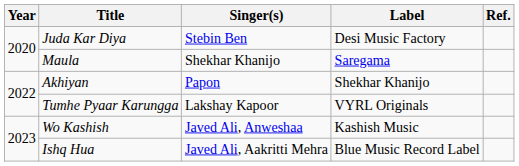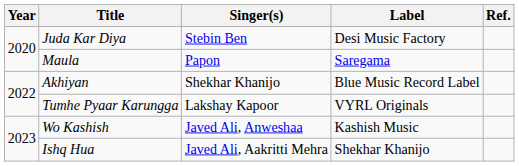Maula | Singer(s): Shekhar Khanijo -> Papon
Akhiyan | Singer(s): Papon -> Shekhar Khanijo
Akhiyan | Label: Shekhar Khanijo -> Blue Music Record Label
Ishq Hua | Label: Blue Music Record Label -> Shekhar Khanijo
